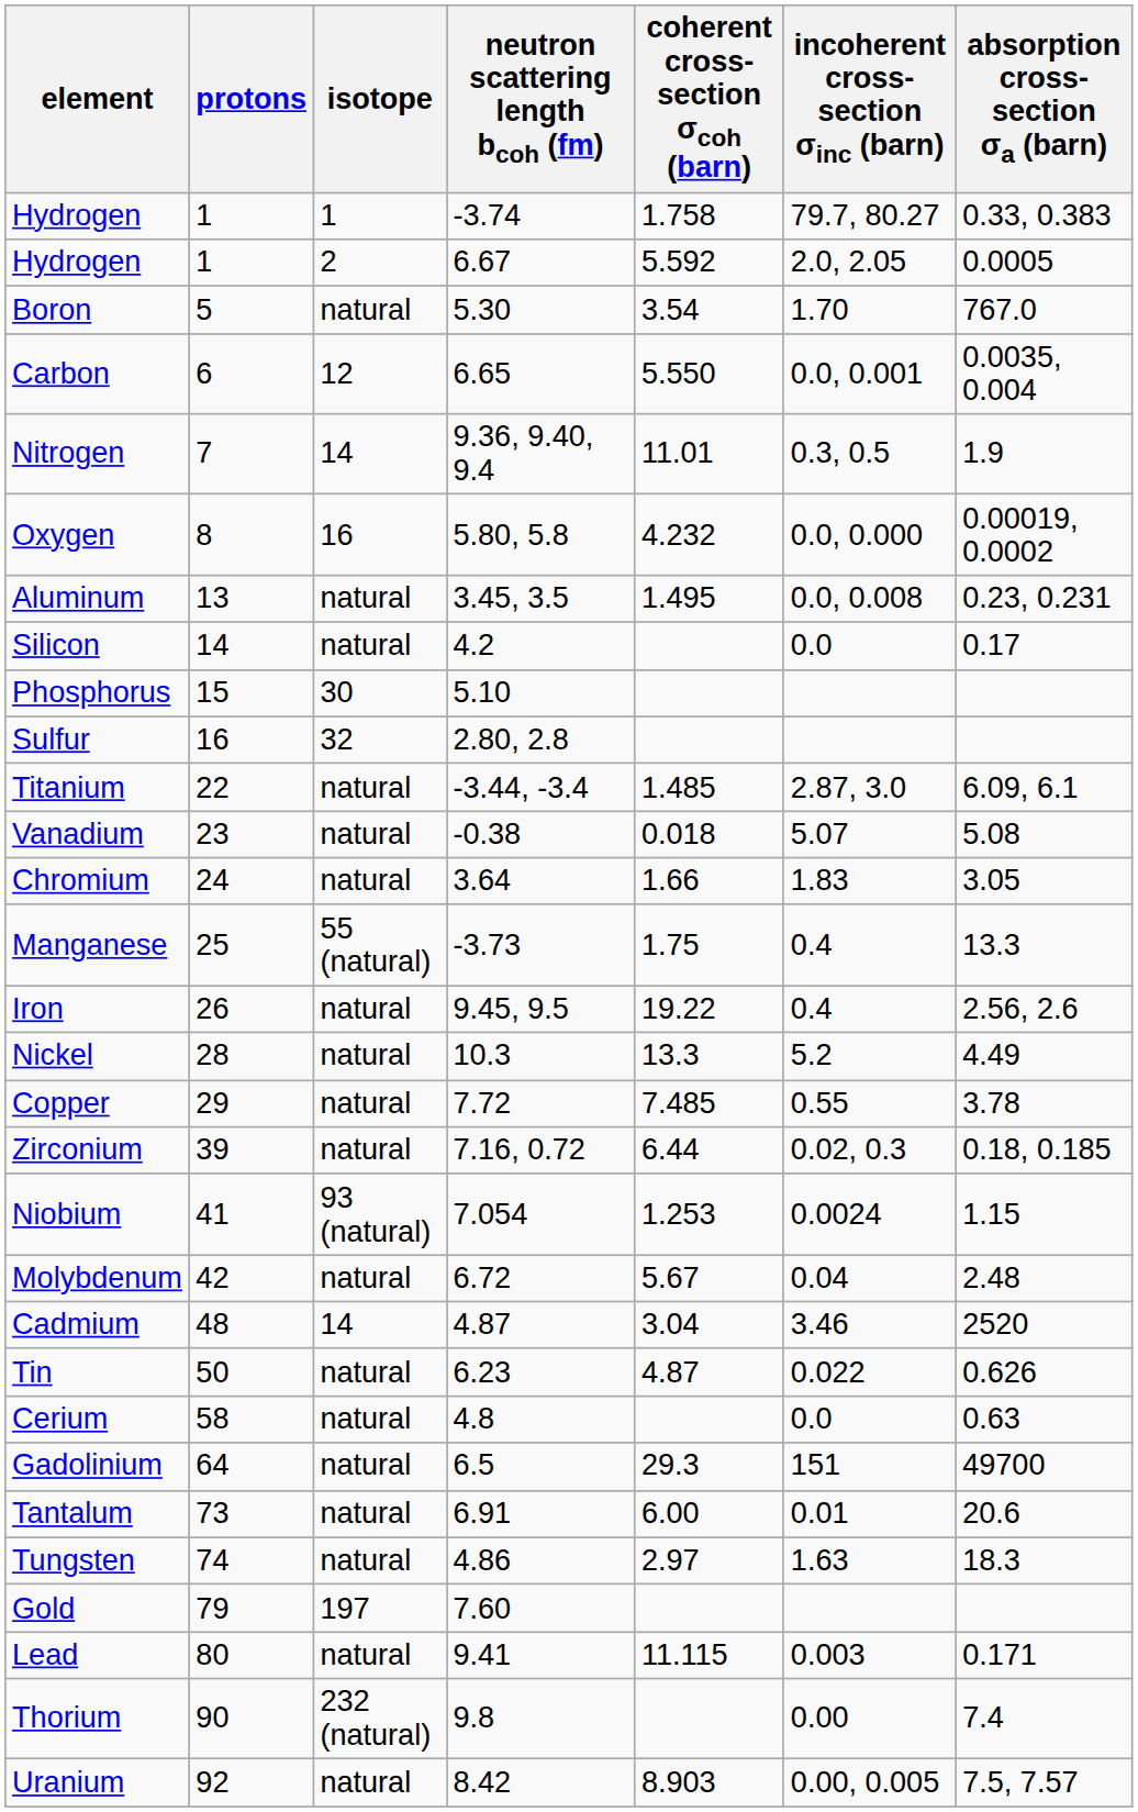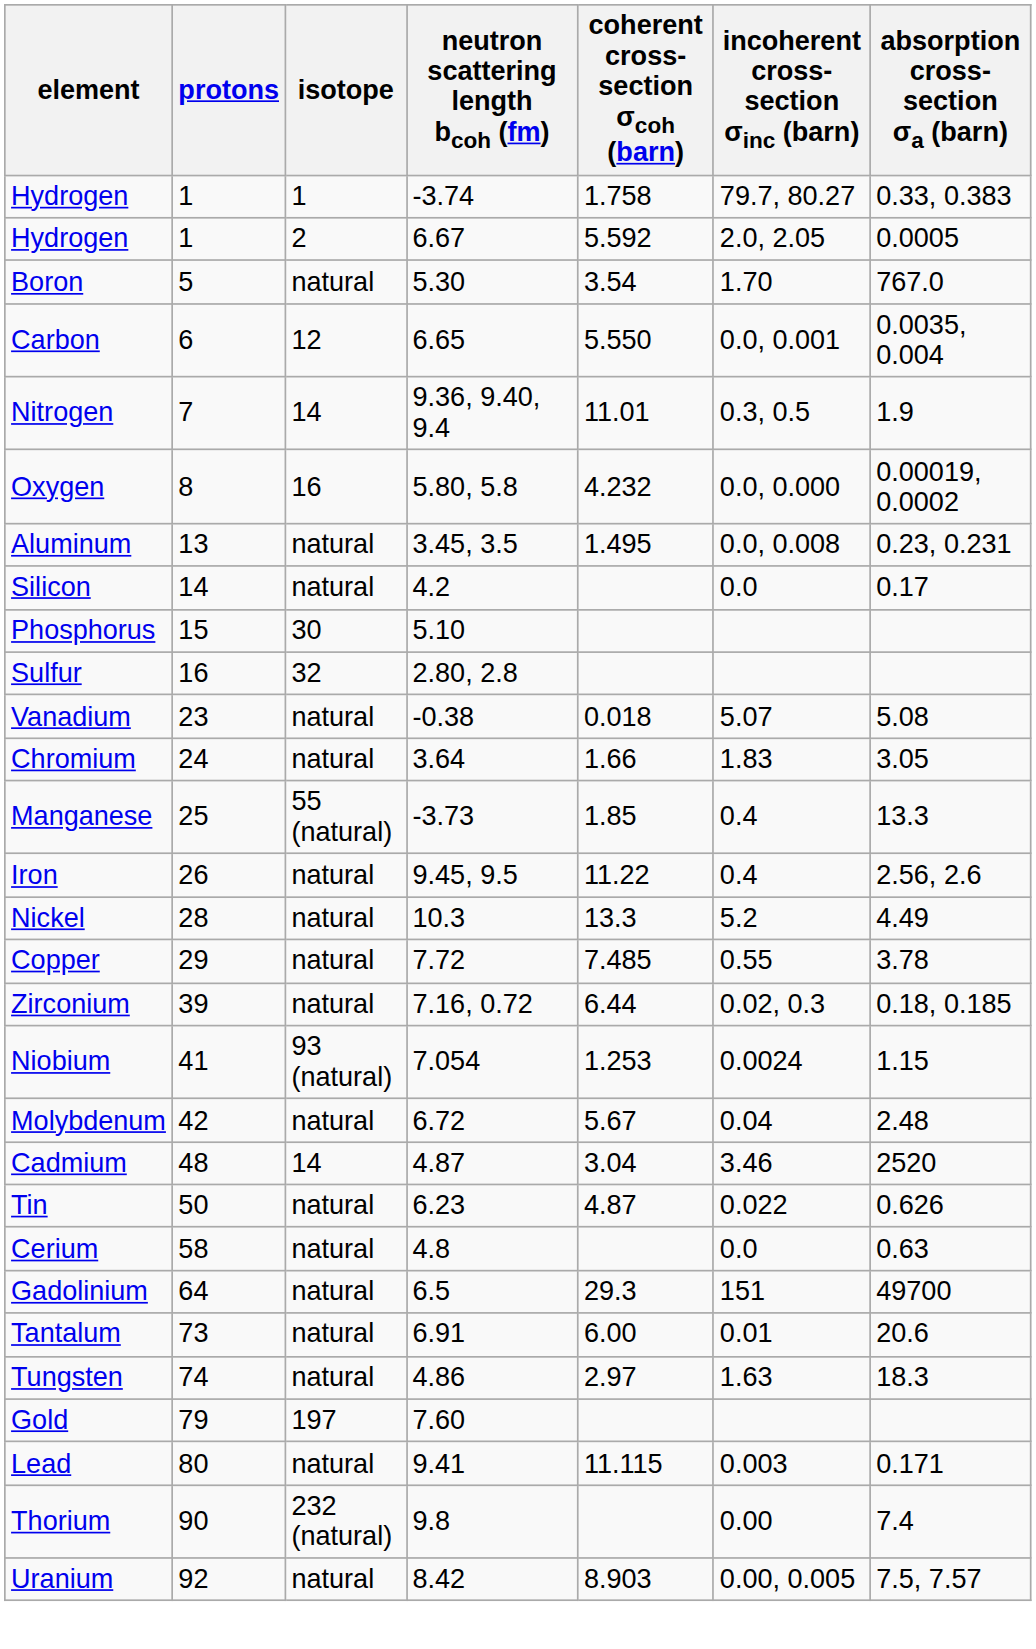- row: Titanium | 22 | natural | -3.44, -3.4 | 1.485 | 2.87, 3.0 | 6.09, 6.1
Manganese | coherent cross-section σcoh (barn): 1.75 -> 1.85
Iron | coherent cross-section σcoh (barn): 19.22 -> 11.22
